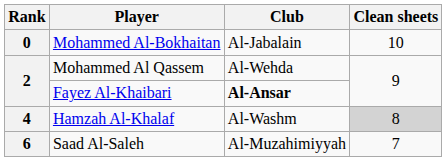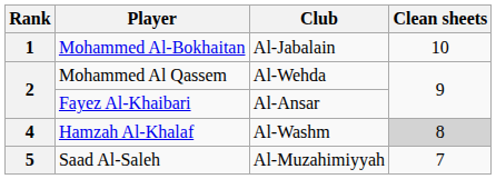Mohammed Al-Bokhaitan | Rank: 0 -> 1
Fayez Al-Khaibari | Club: bold -> normal
Saad Al-Saleh | Rank: 6 -> 5
